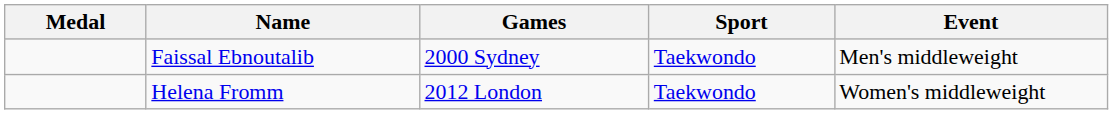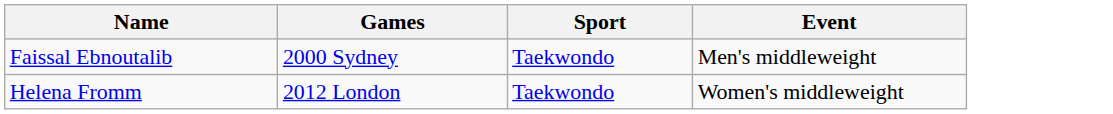- column: Medal
